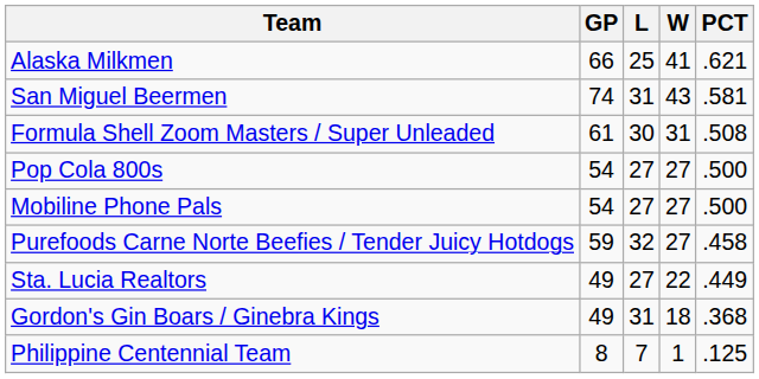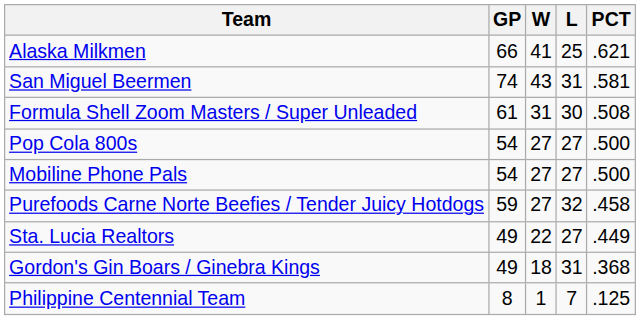columns swapped: W <-> L
